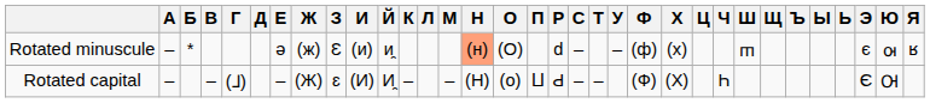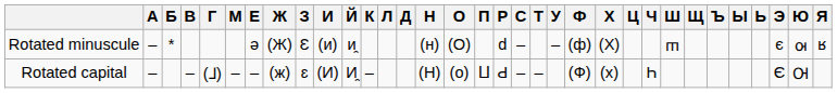columns swapped: Д <-> М
Rotated minuscule | Ж: (ж) -> (Ж)
Rotated minuscule | Н: lightsalmon background -> no background
Rotated minuscule | Х: (х) -> (Х)
Rotated capital | Ж: (Ж) -> (ж)
Rotated capital | Х: (Х) -> (х)
